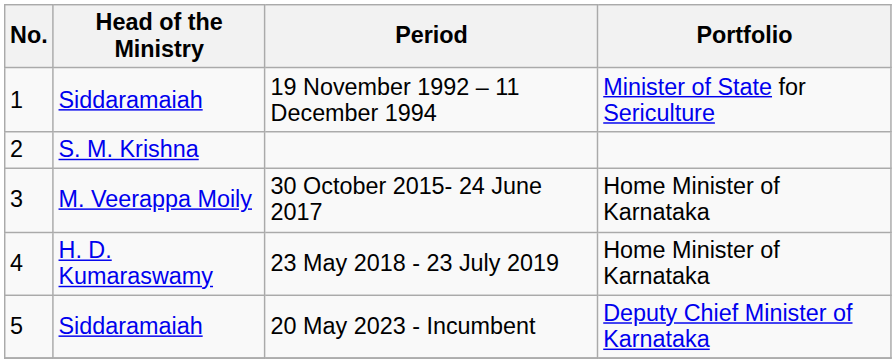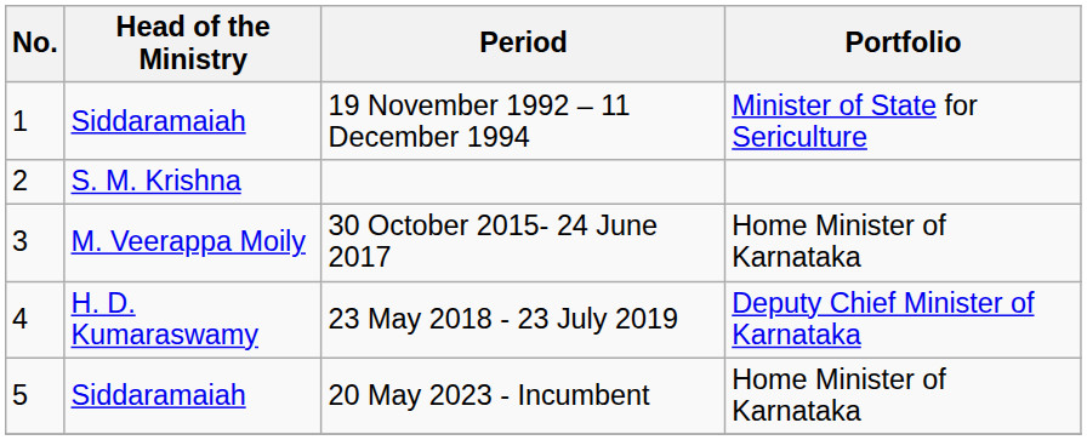23 May 2018 - 23 July 2019 | Portfolio: Home Minister of Karnataka -> Deputy Chief Minister of Karnataka
20 May 2023 - Incumbent | Portfolio: Deputy Chief Minister of Karnataka -> Home Minister of Karnataka
